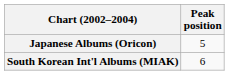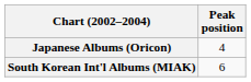Japanese Albums (Oricon) | Peak position: 5 -> 4
